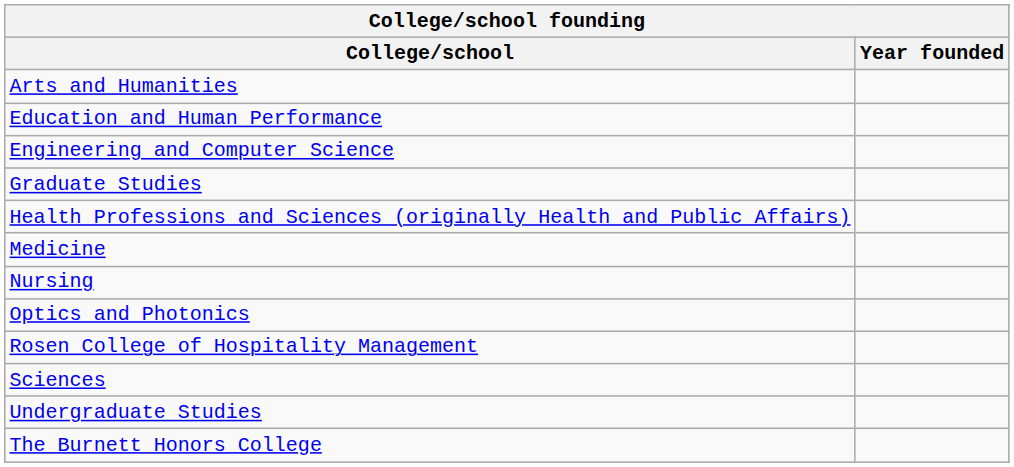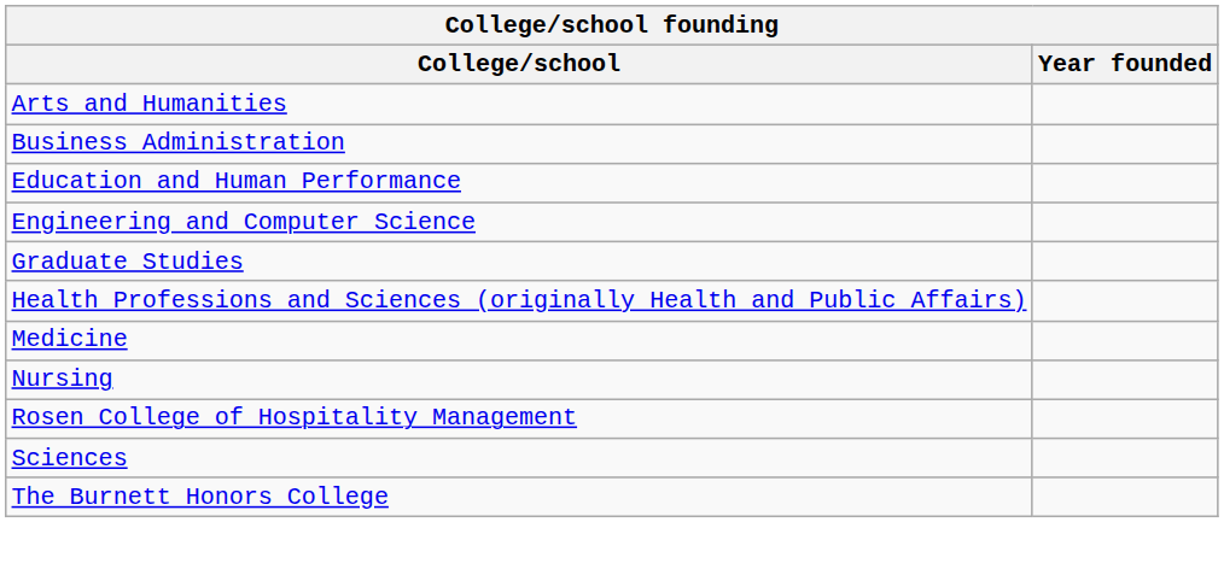+ row: Business Administration
- row: Optics and Photonics
- row: Undergraduate Studies
